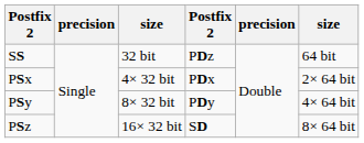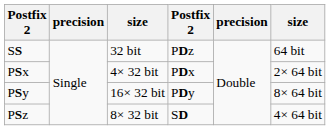PSy | column 3: 8× 32 bit -> 16× 32 bit
PSy | column 6: 4× 64 bit -> 8× 64 bit
PSz | column 3: 16× 32 bit -> 8× 32 bit
PSz | column 6: 8× 64 bit -> 4× 64 bit
